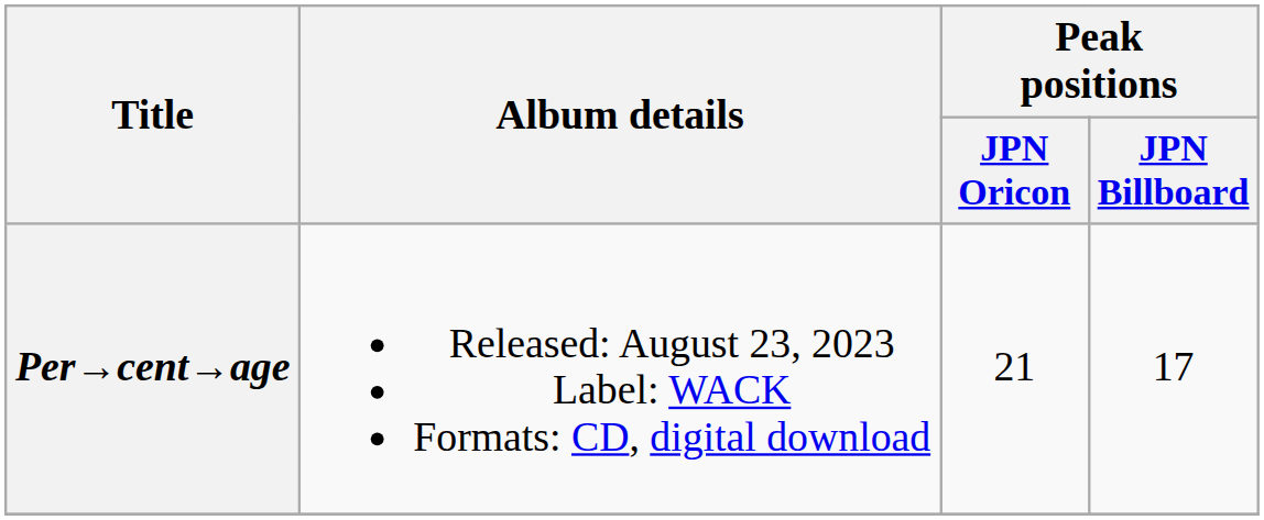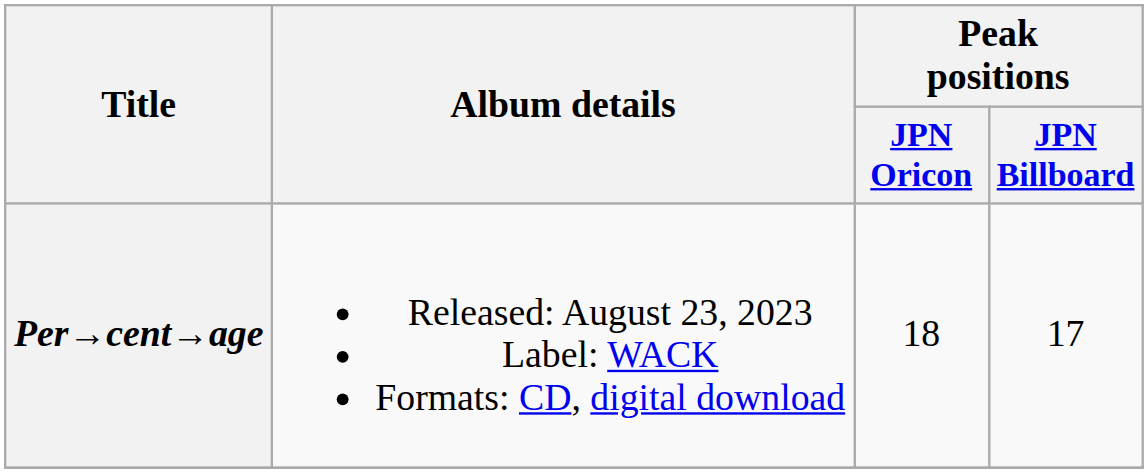Per→cent→age | Peak positions / JPN Oricon: 21 -> 18
